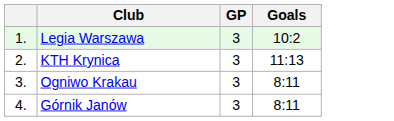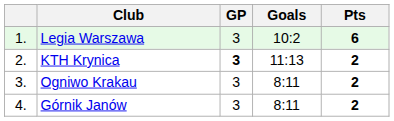+ column: Pts | 6 | 2 | 2 | 2
KTH Krynica | GP: normal -> bold
